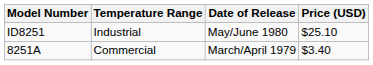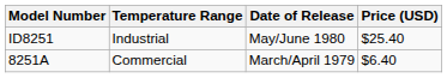ID8251 | Price (USD): $25.10 -> $25.40
8251A | Price (USD): $3.40 -> $6.40
